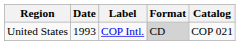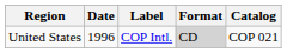United States | Date: 1993 -> 1996
